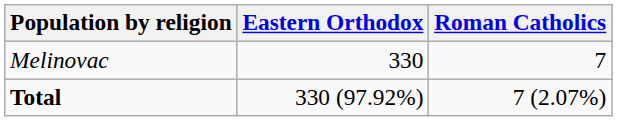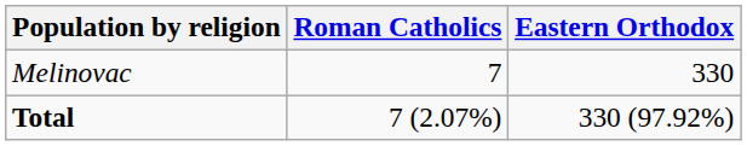columns swapped: Eastern Orthodox <-> Roman Catholics
